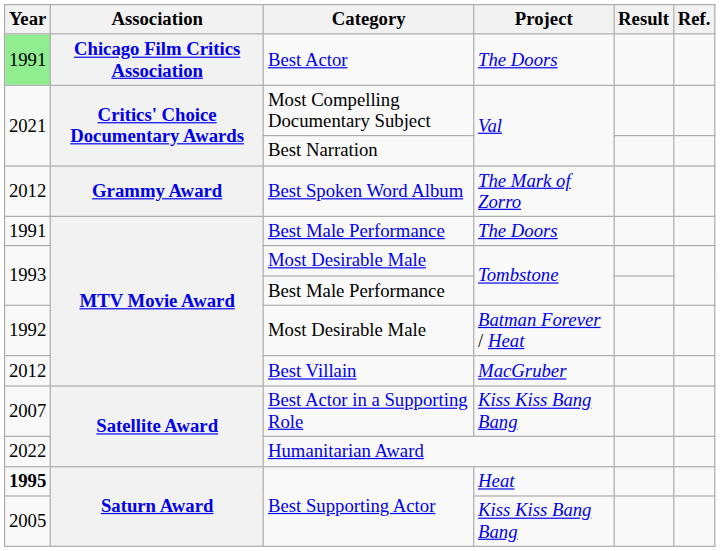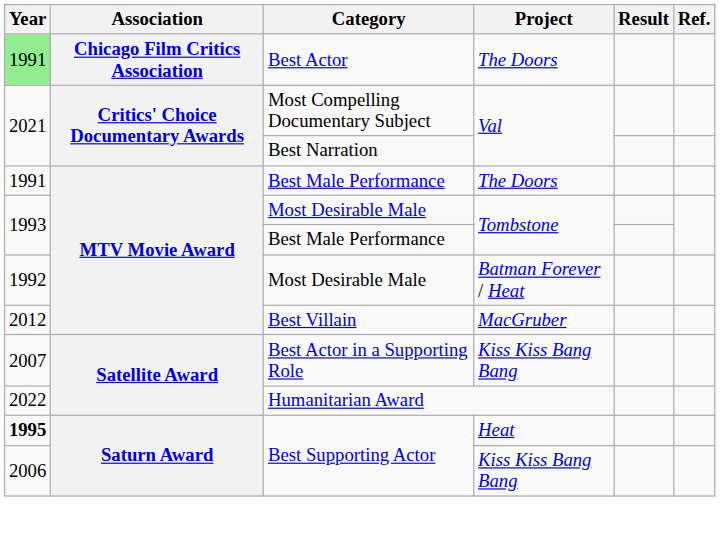- row: 2012 | Grammy Award | Best Spoken Word Album | The Mark of Zorro
Best Supporting Actor / Kiss Kiss Bang Bang | Year: 2005 -> 2006
